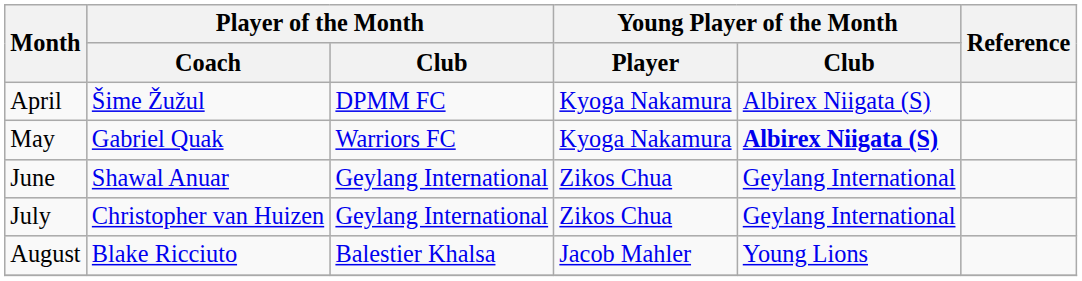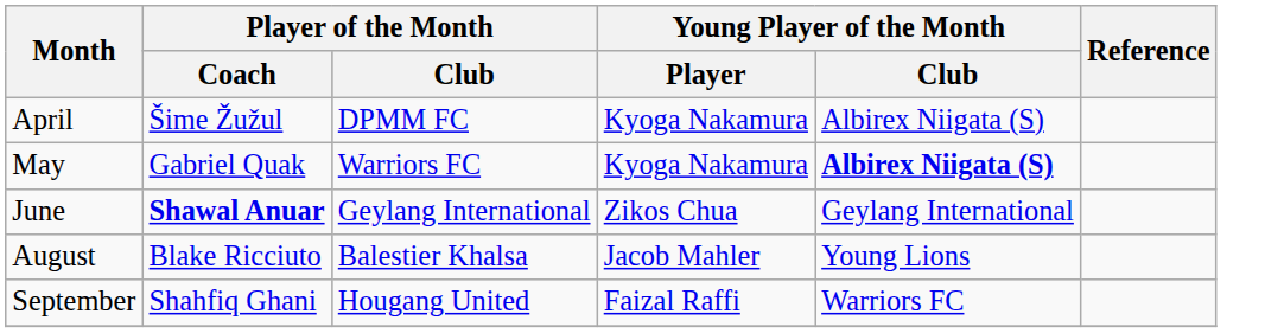June | Player of the Month / Coach: normal -> bold
- row: July | Christopher van Huizen | Geylang International | Zikos Chua | Geylang International
+ row: September | Shahfiq Ghani | Hougang United | Faizal Raffi | Warriors FC
